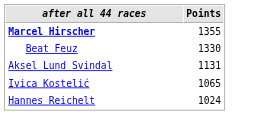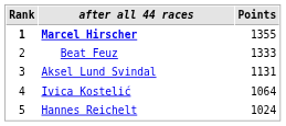+ column: Rank | 1 | 2 | 3 | 4 | 5
Beat Feuz | Points: 1330 -> 1333
Ivica Kostelić | Points: 1065 -> 1064
